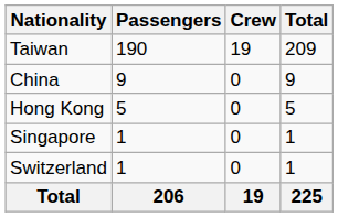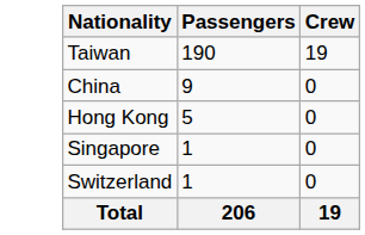- column: Total | 209 | 9 | 5 | 1 | 1 | 225
